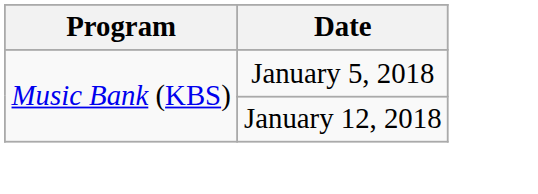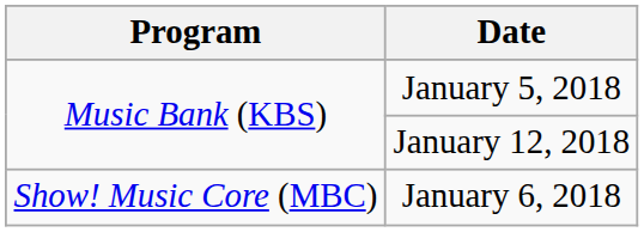+ row: Show! Music Core (MBC) | January 6, 2018
